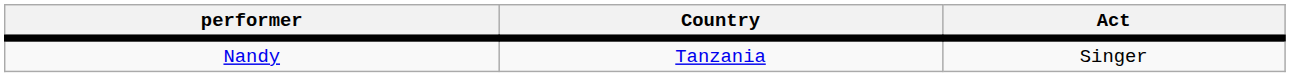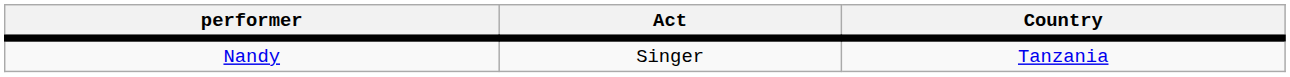columns swapped: Country <-> Act
